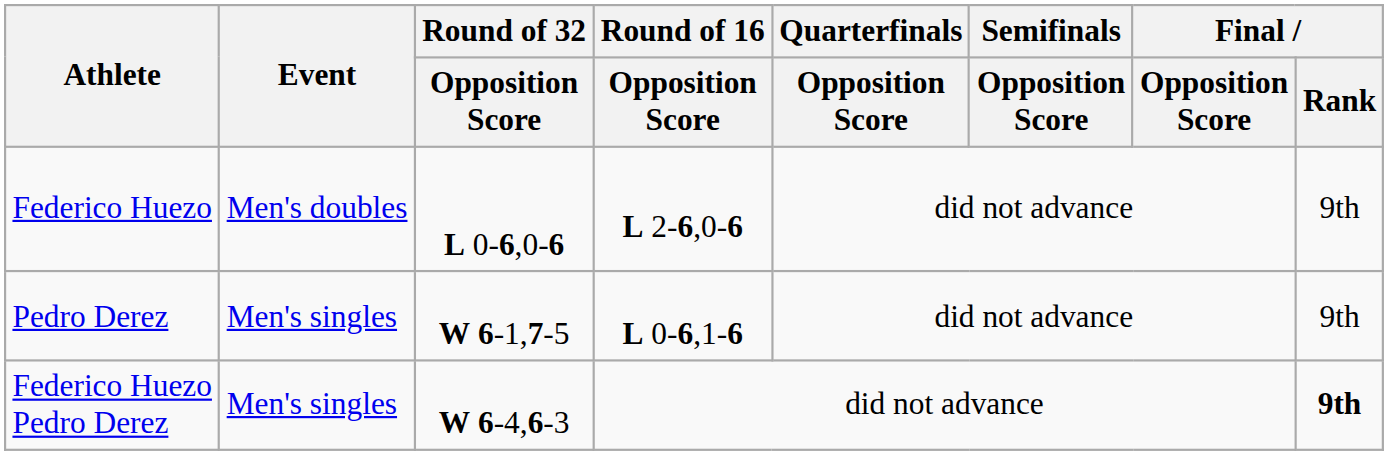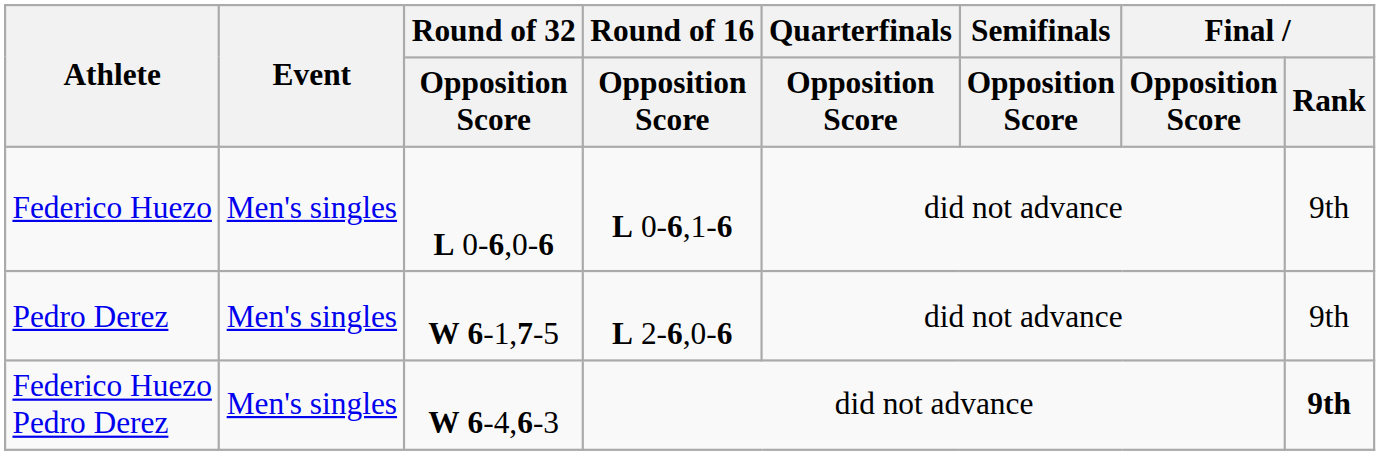Federico Huezo | Event: Men's doubles -> Men's singles
Federico Huezo | Round of 16 / Opposition Score: L 2-6,0-6 -> L 0-6,1-6
Pedro Derez | Round of 16 / Opposition Score: L 0-6,1-6 -> L 2-6,0-6
